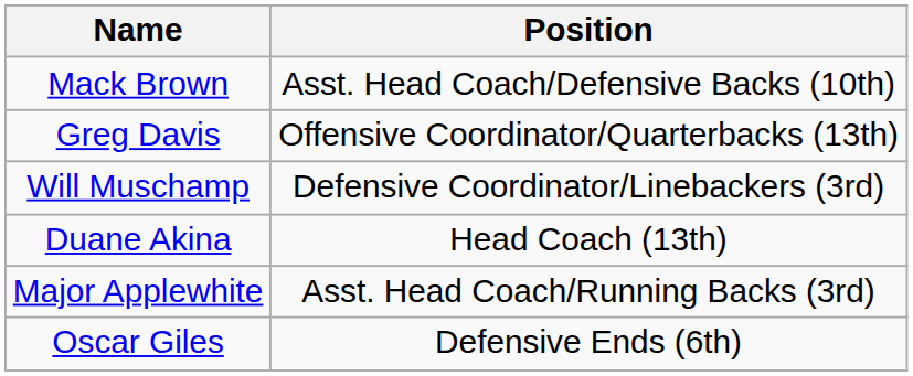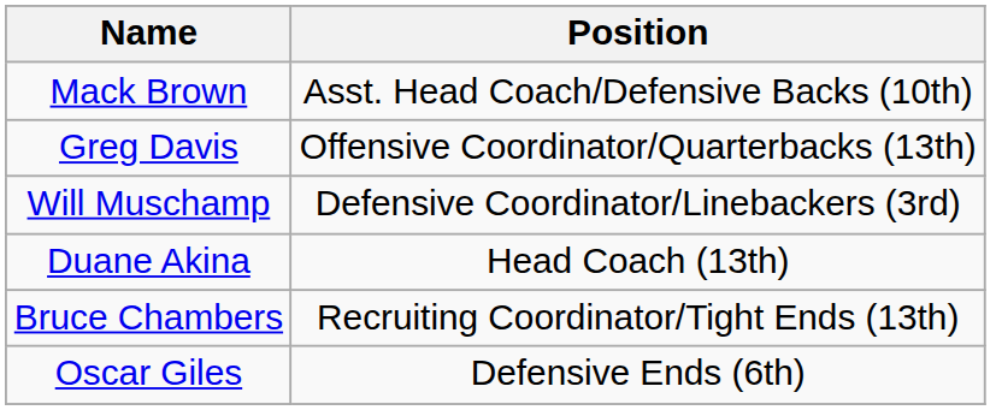- row: Major Applewhite | Asst. Head Coach/Running Backs (3rd)
+ row: Bruce Chambers | Recruiting Coordinator/Tight Ends (13th)
